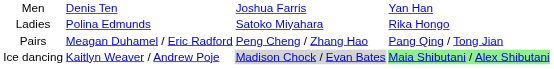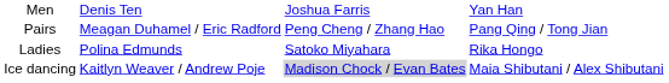rows swapped: Ladies <-> Pairs
Ice dancing | column 4: lightgreen background -> no background
